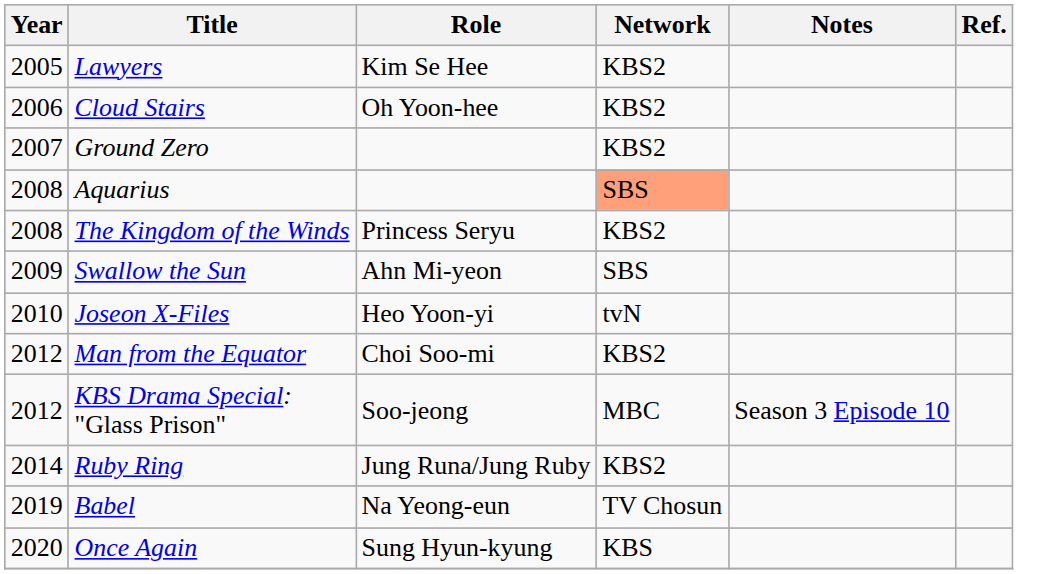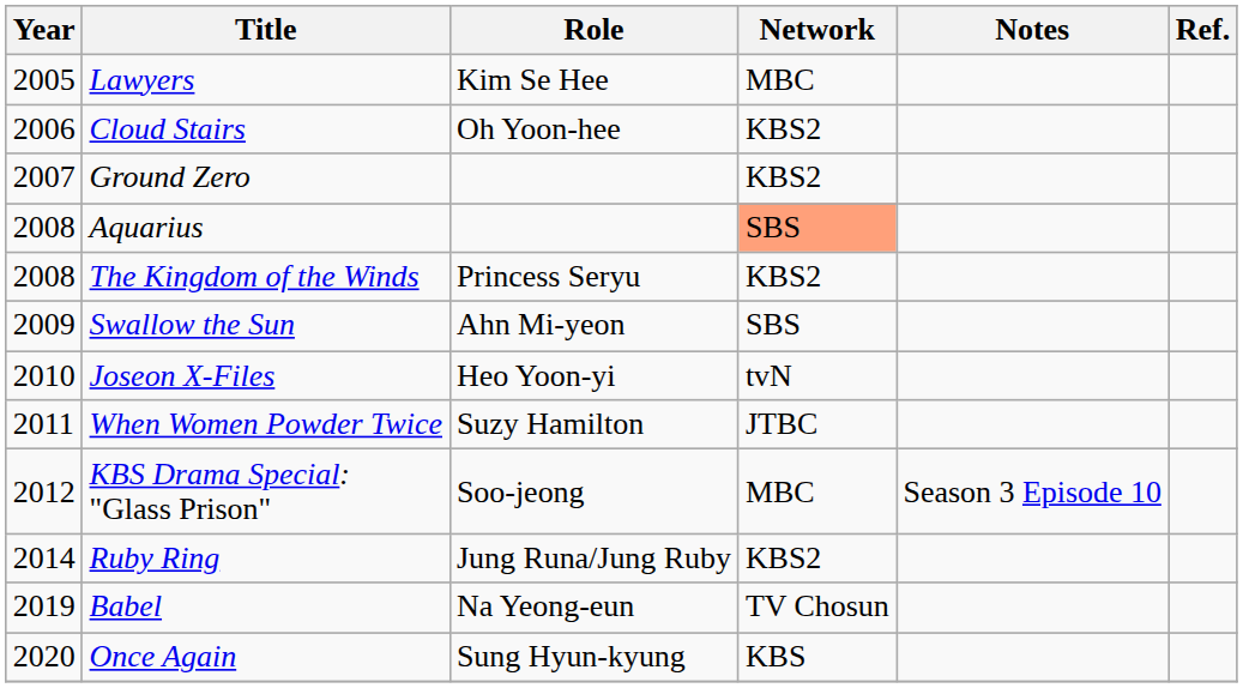Lawyers | Network: KBS2 -> MBC
+ row: 2011 | When Women Powder Twice | Suzy Hamilton | JTBC
- row: 2012 | Man from the Equator | Choi Soo-mi | KBS2
